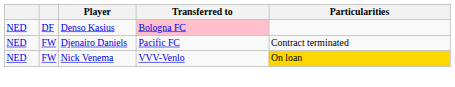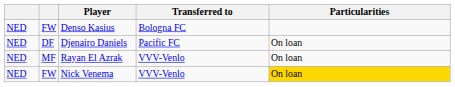Denso Kasius | column 2: DF -> FW
Denso Kasius | Transferred to: pink background -> no background
Djenairo Daniels | column 2: FW -> DF
Djenairo Daniels | Particularities: Contract terminated -> On loan
+ row: NED | MF | Rayan El Azrak | VVV-Venlo | On loan
